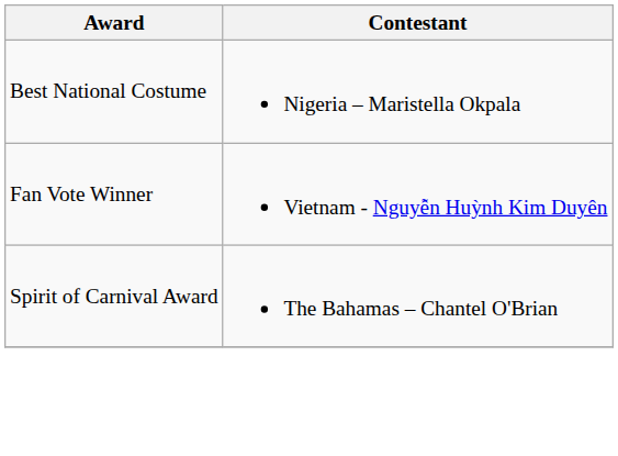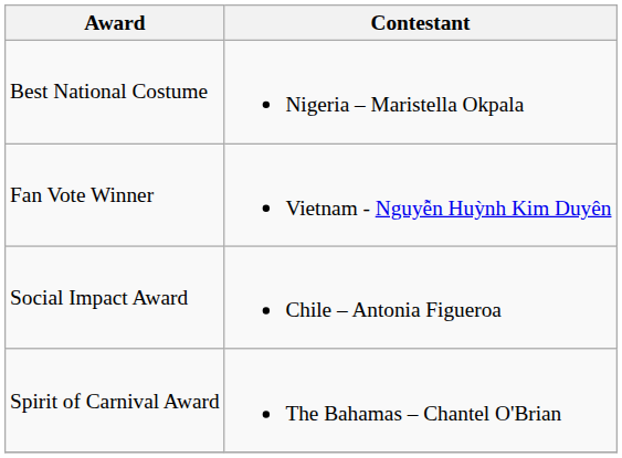+ row: Social Impact Award | Chile – Antonia Figueroa
